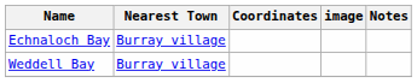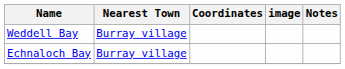rows swapped: Echnaloch Bay <-> Weddell Bay
